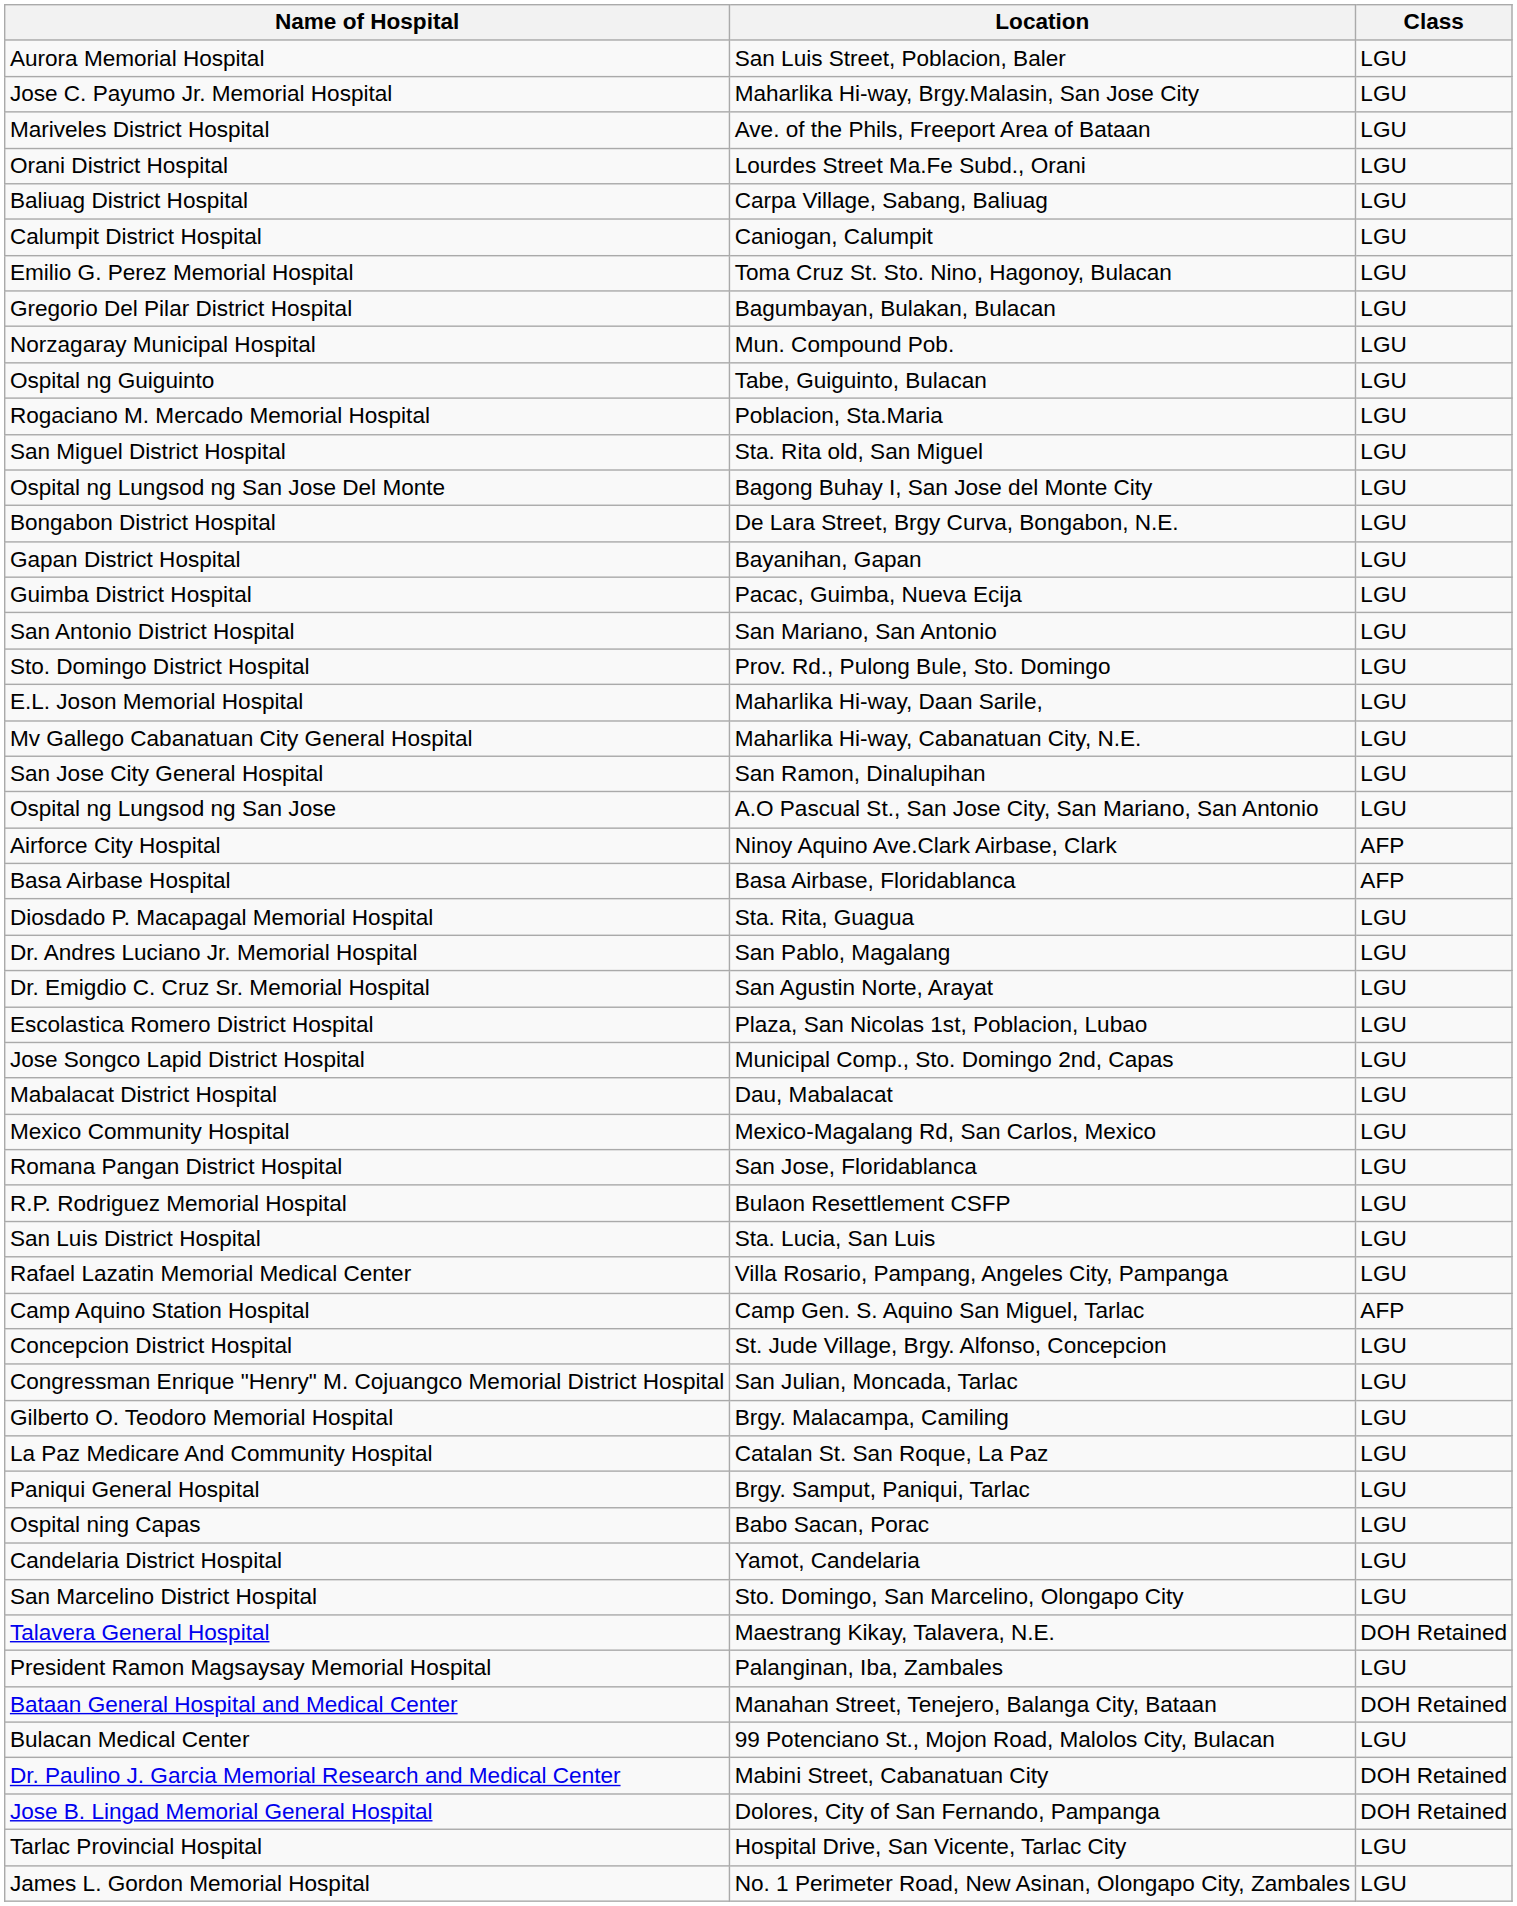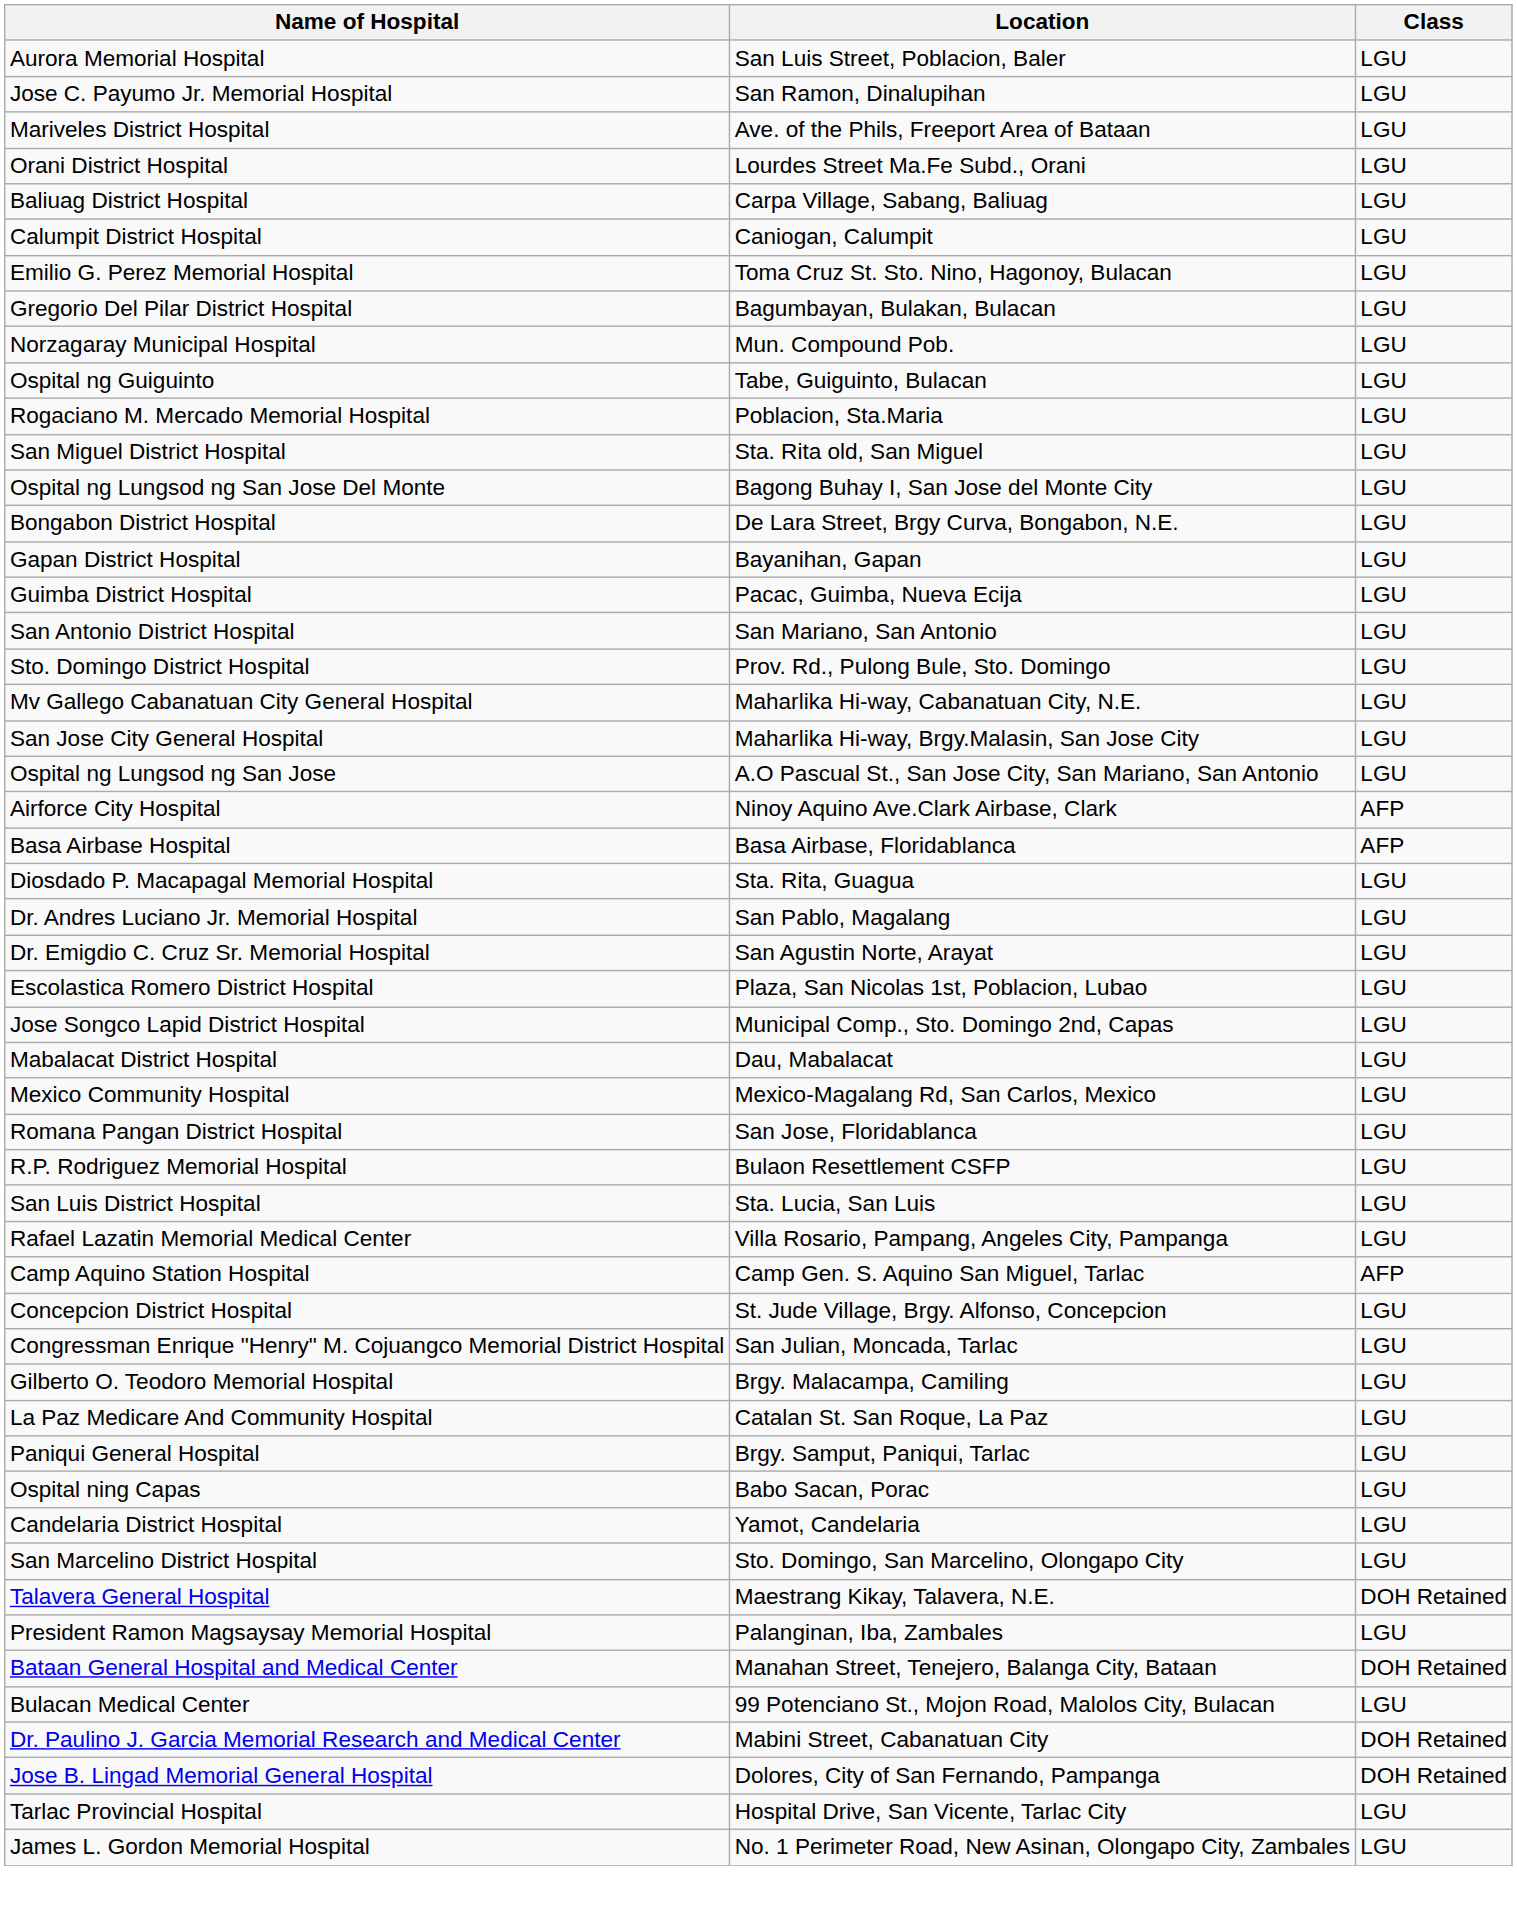Jose C. Payumo Jr. Memorial Hospital | Location: Maharlika Hi-way, Brgy.Malasin, San Jose City -> San Ramon, Dinalupihan
- row: E.L. Joson Memorial Hospital | Maharlika Hi-way, Daan Sarile, | LGU
San Jose City General Hospital | Location: San Ramon, Dinalupihan -> Maharlika Hi-way, Brgy.Malasin, San Jose City
